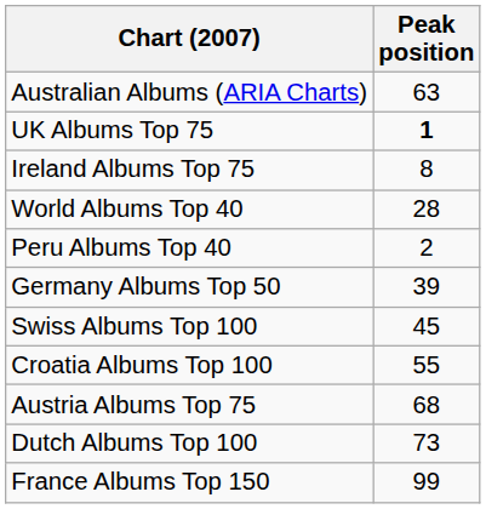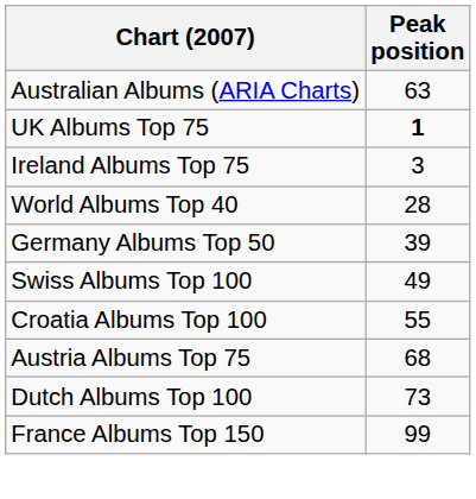Ireland Albums Top 75 | Peak position: 8 -> 3
- row: Peru Albums Top 40 | 2
Swiss Albums Top 100 | Peak position: 45 -> 49
